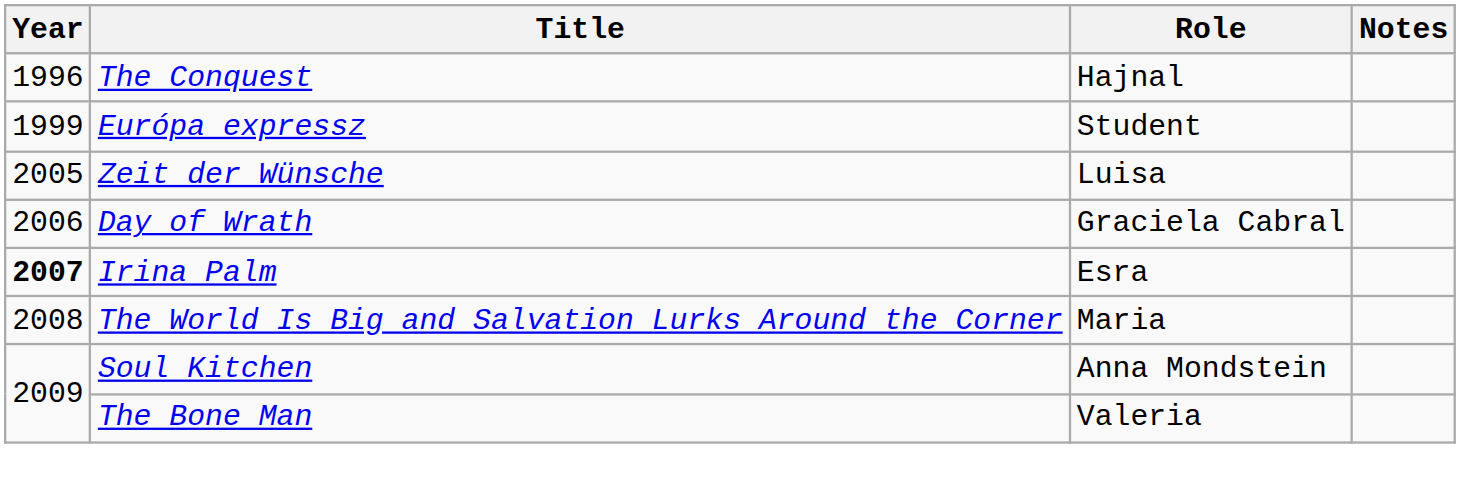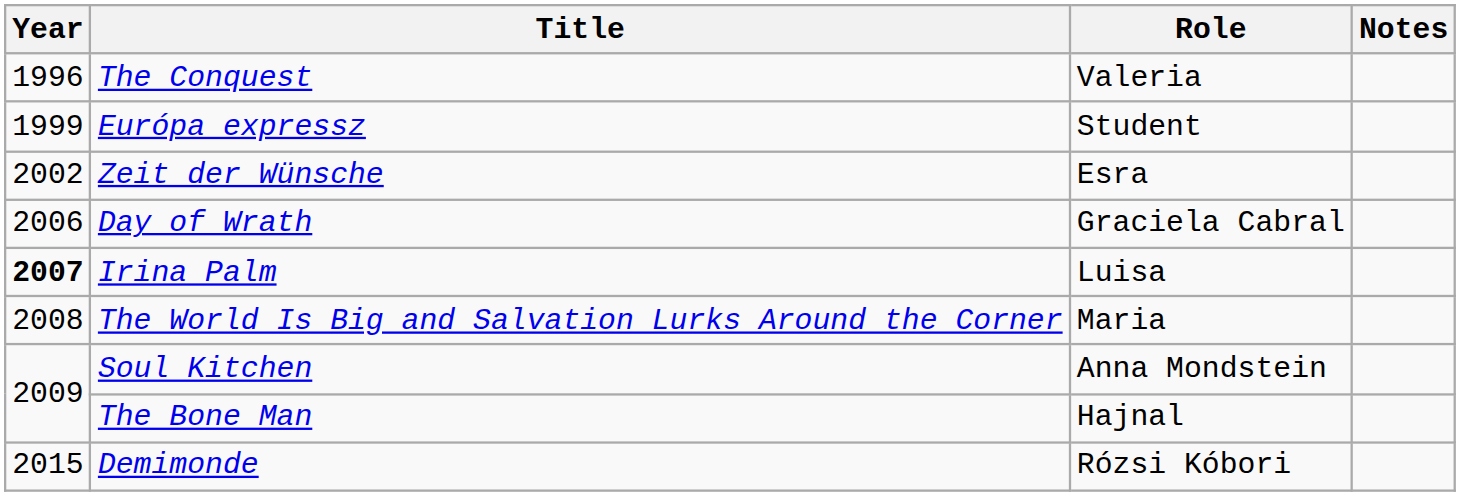The Conquest | Role: Hajnal -> Valeria
Zeit der Wünsche | Year: 2005 -> 2002
Zeit der Wünsche | Role: Luisa -> Esra
Irina Palm | Role: Esra -> Luisa
The Bone Man | Role: Valeria -> Hajnal
+ row: 2015 | Demimonde | Rózsi Kóbori
